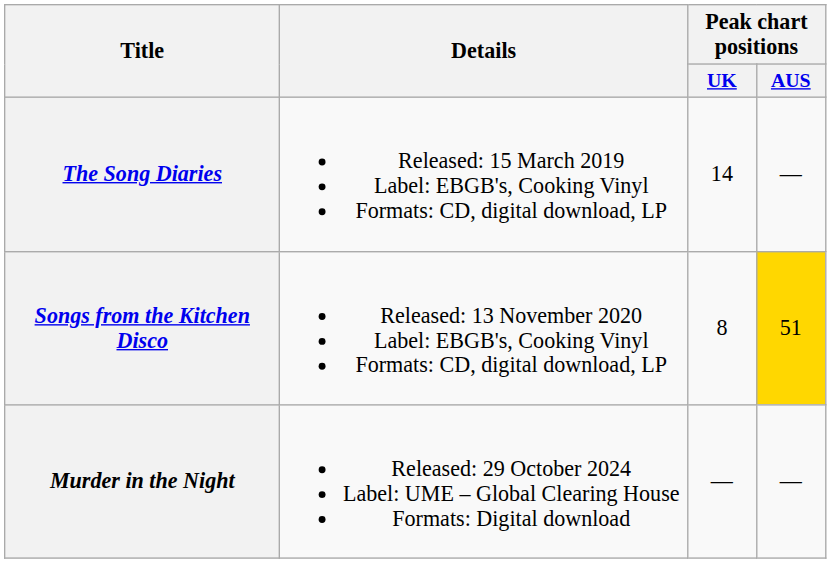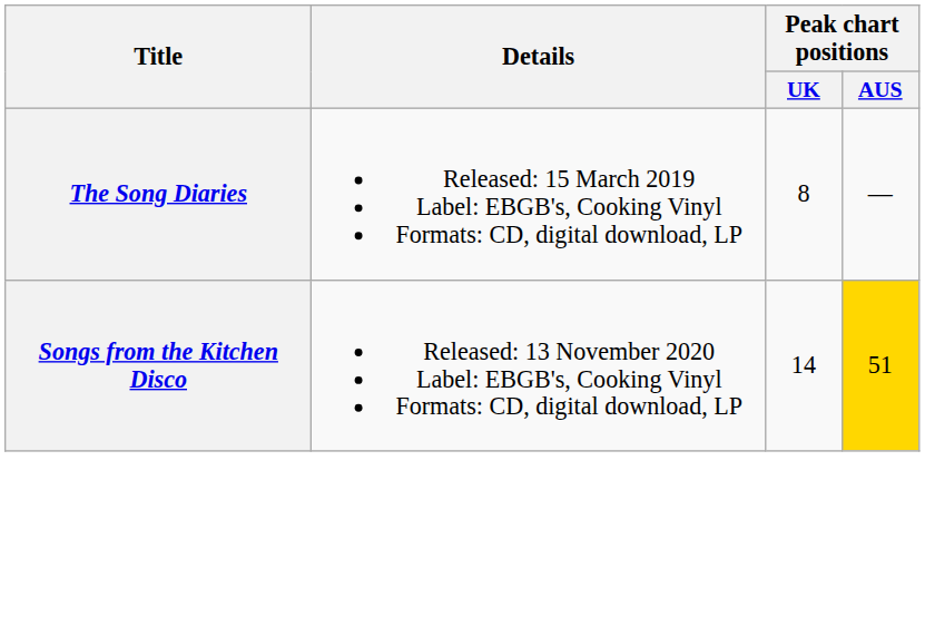The Song Diaries | Peak chart positions / UK: 14 -> 8
Songs from the Kitchen Disco | Peak chart positions / UK: 8 -> 14
- row: Murder in the Night | Released: 29 October 2024 Label: UME – Global Clearing House Formats: Digital download | — | —
